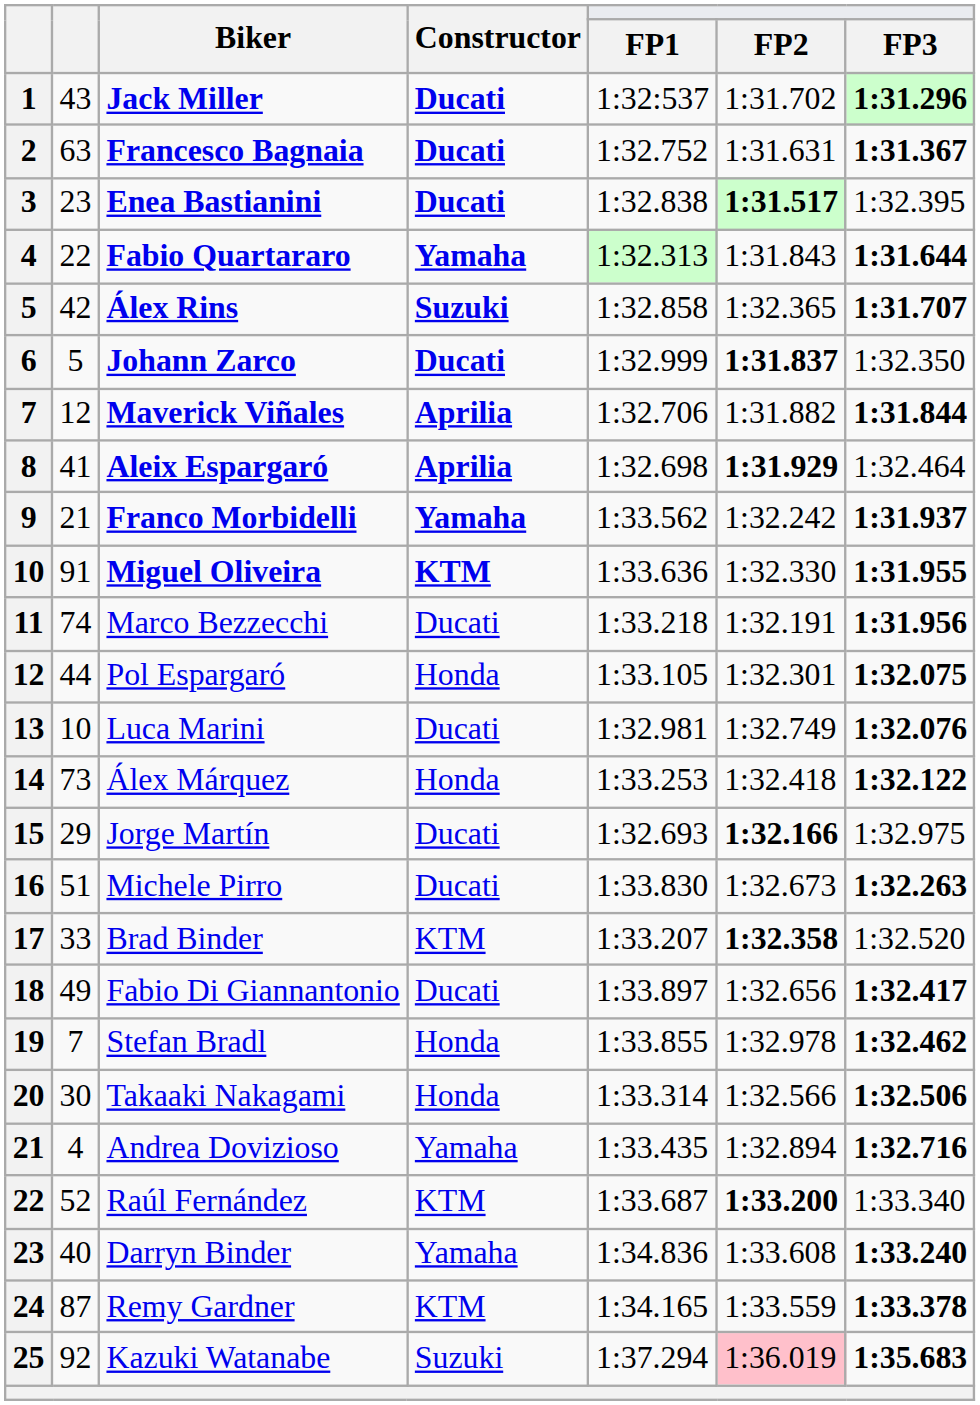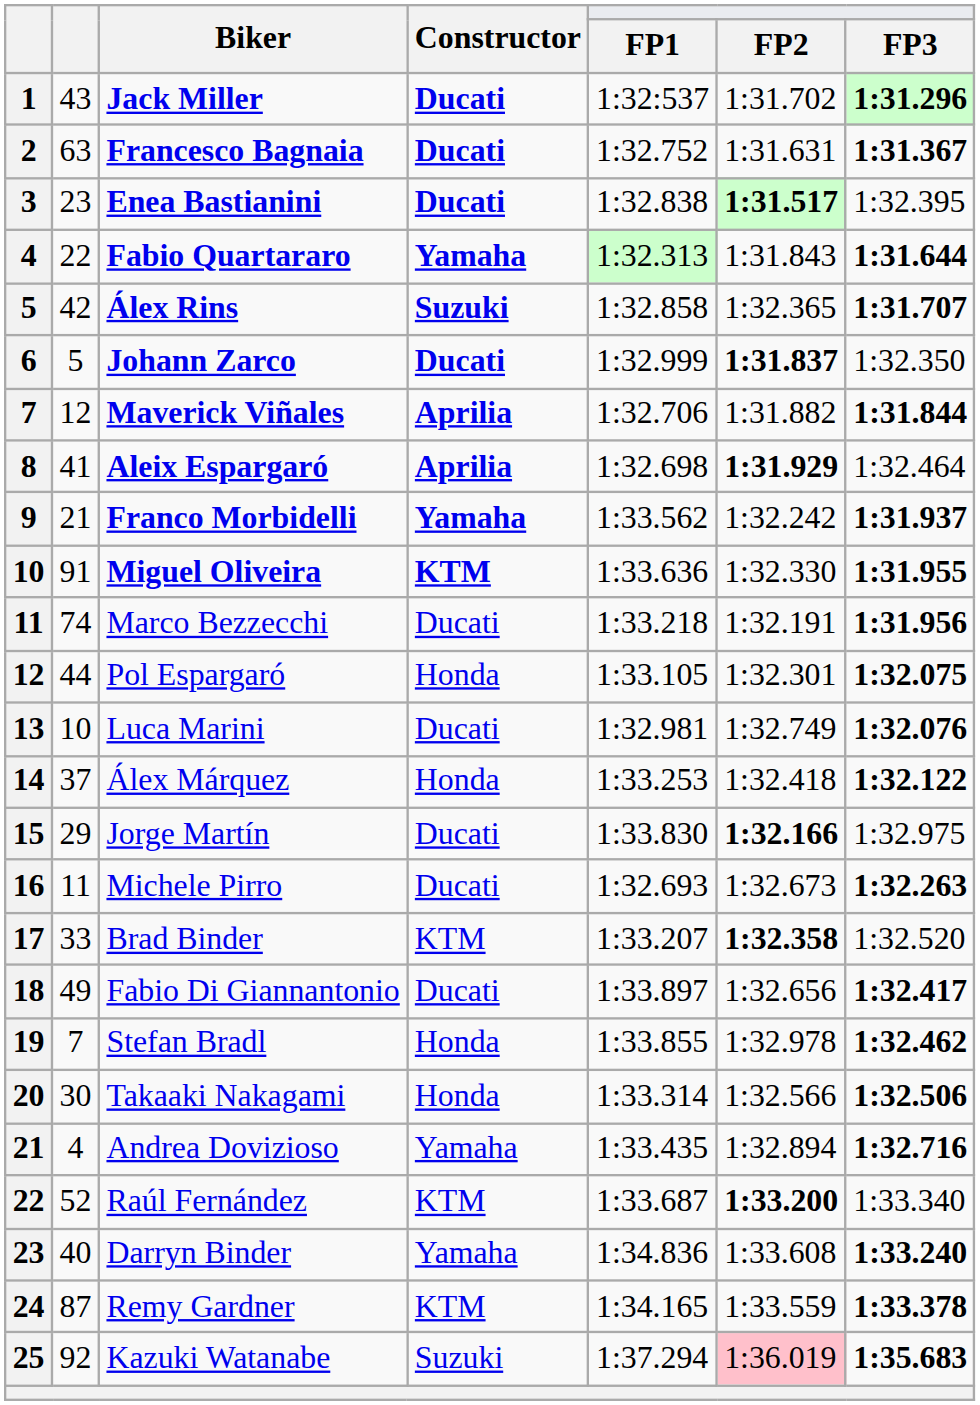Álex Márquez | column 2: 73 -> 37
Jorge Martín | FP1: 1:32.693 -> 1:33.830
Michele Pirro | column 2: 51 -> 11
Michele Pirro | FP1: 1:33.830 -> 1:32.693
